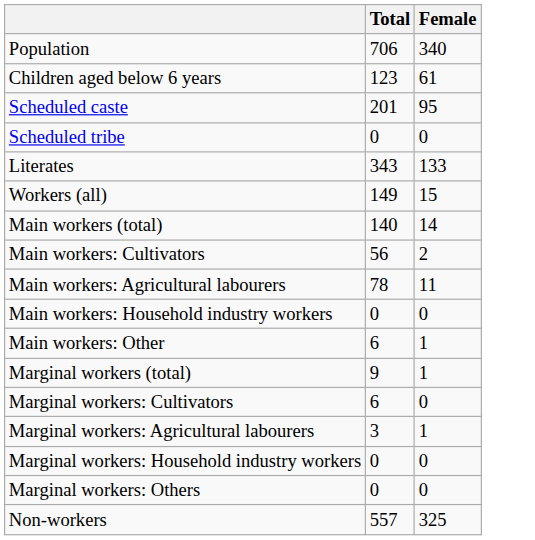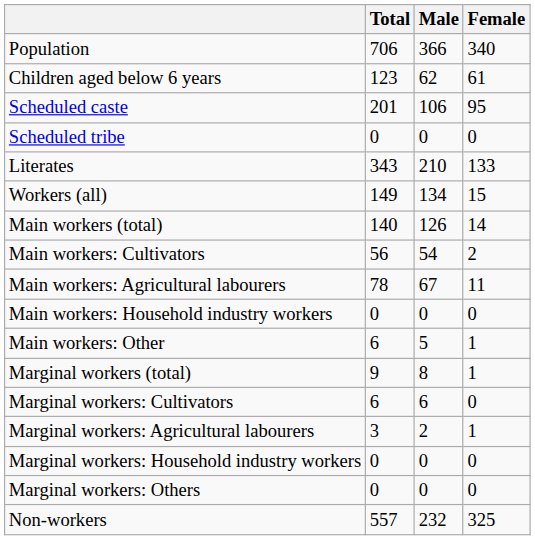+ column: Male | 366 | 62 | 106 | 0 | 210 | 134 | 126 | 54 | 67 | 0 | 5 | 8 | 6 | 2 | 0 | 0 | 232
